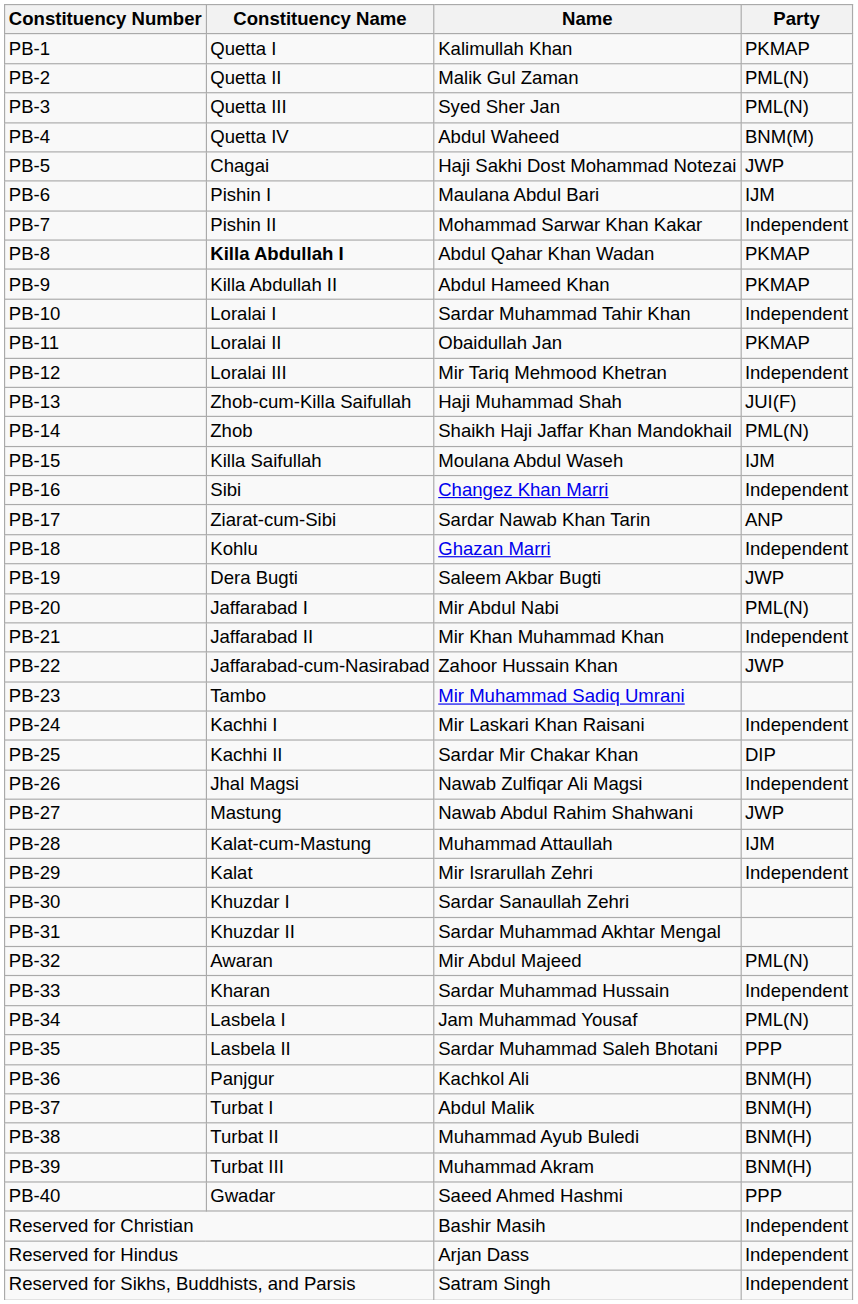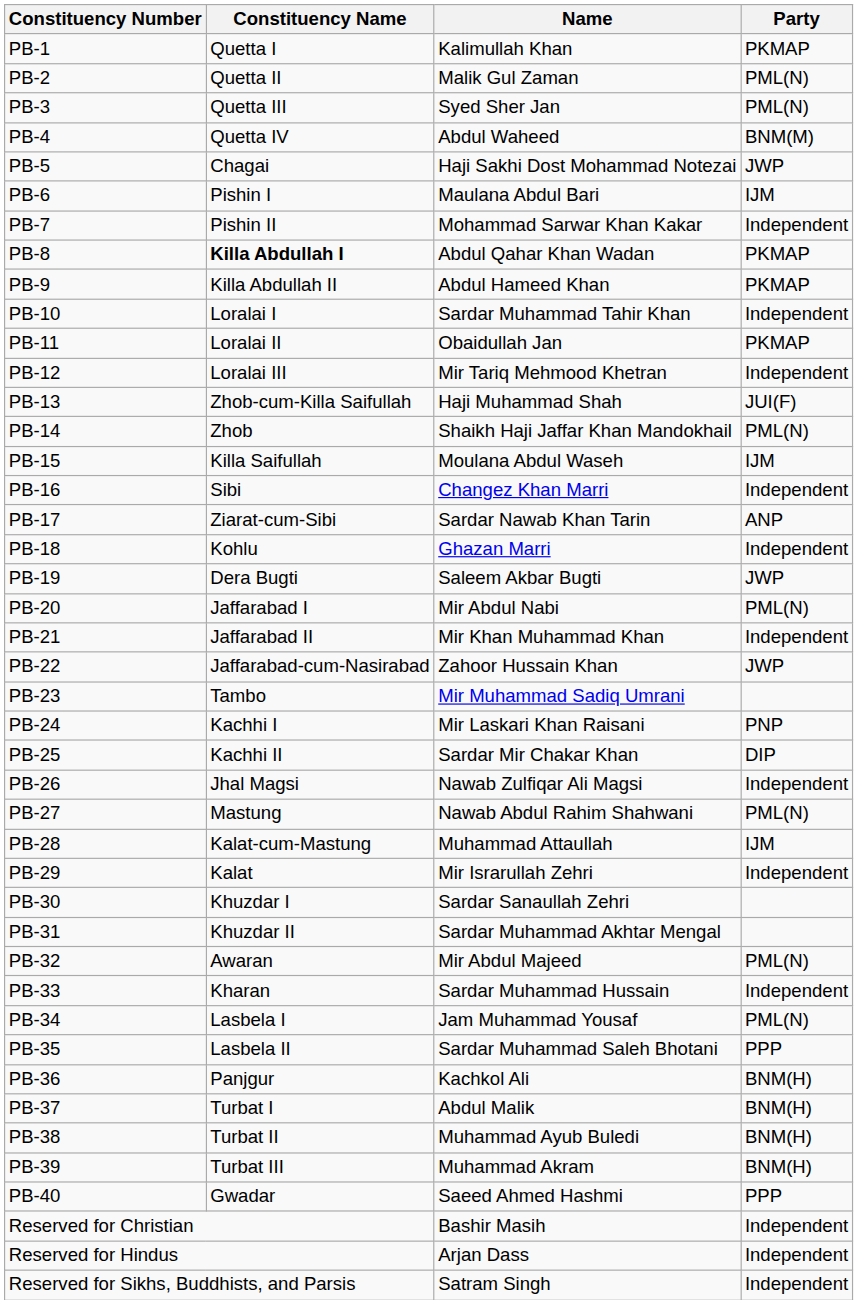PB-24 | Party: Independent -> PNP
PB-27 | Party: JWP -> PML(N)
